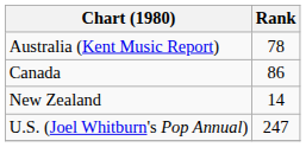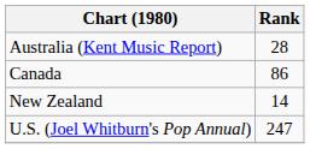Australia (Kent Music Report) | Rank: 78 -> 28
